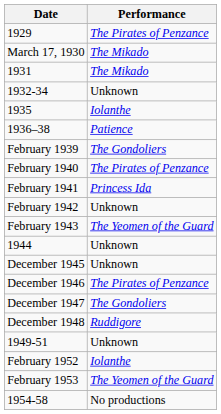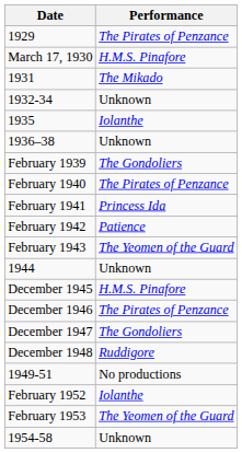March 17, 1930 | Performance: The Mikado -> H.M.S. Pinafore
1936–38 | Performance: Patience -> Unknown
February 1942 | Performance: Unknown -> Patience
December 1945 | Performance: Unknown -> H.M.S. Pinafore
1949-51 | Performance: Unknown -> No productions
1954-58 | Performance: No productions -> Unknown
